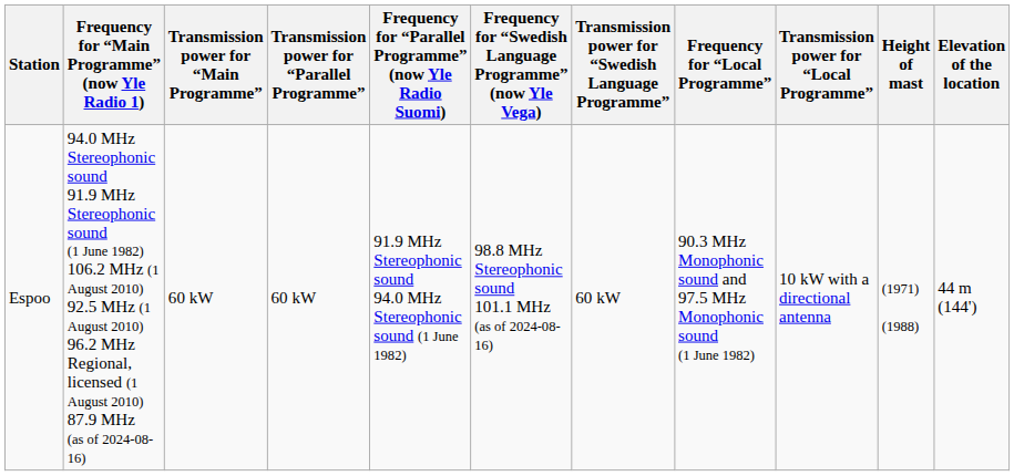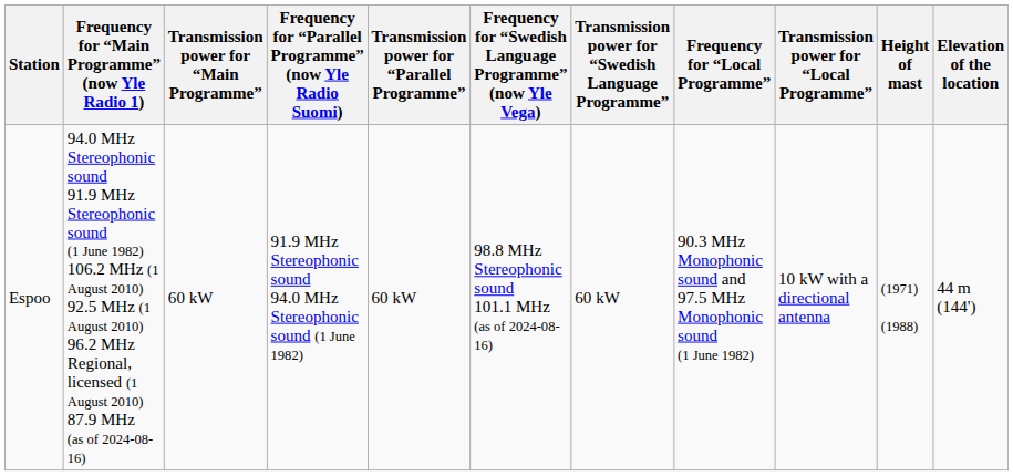columns swapped: Frequency for “Parallel Programme” (now Yle Radio Suomi) <-> Transmission power for “Parallel Programme”
